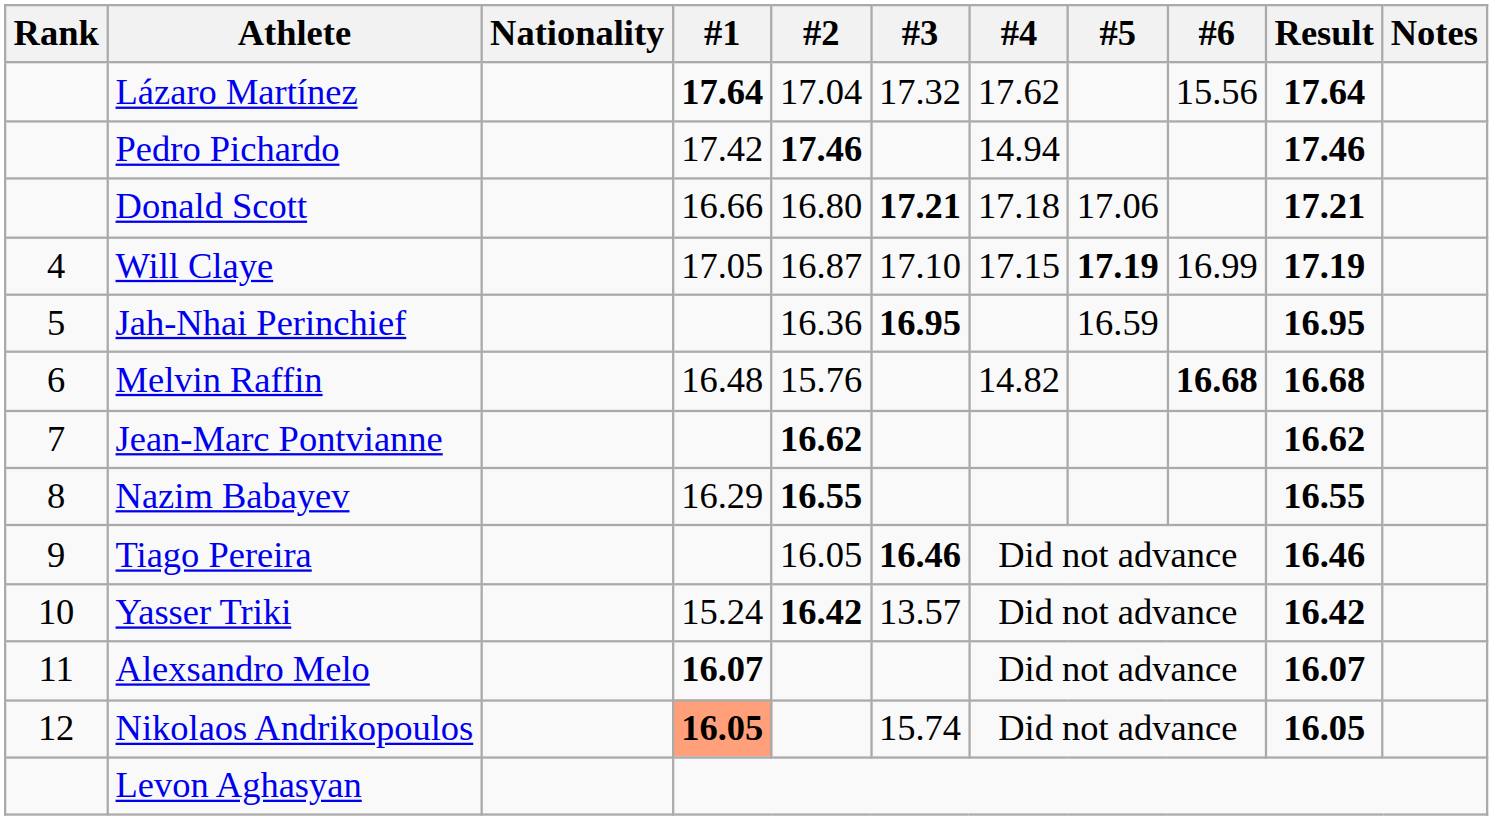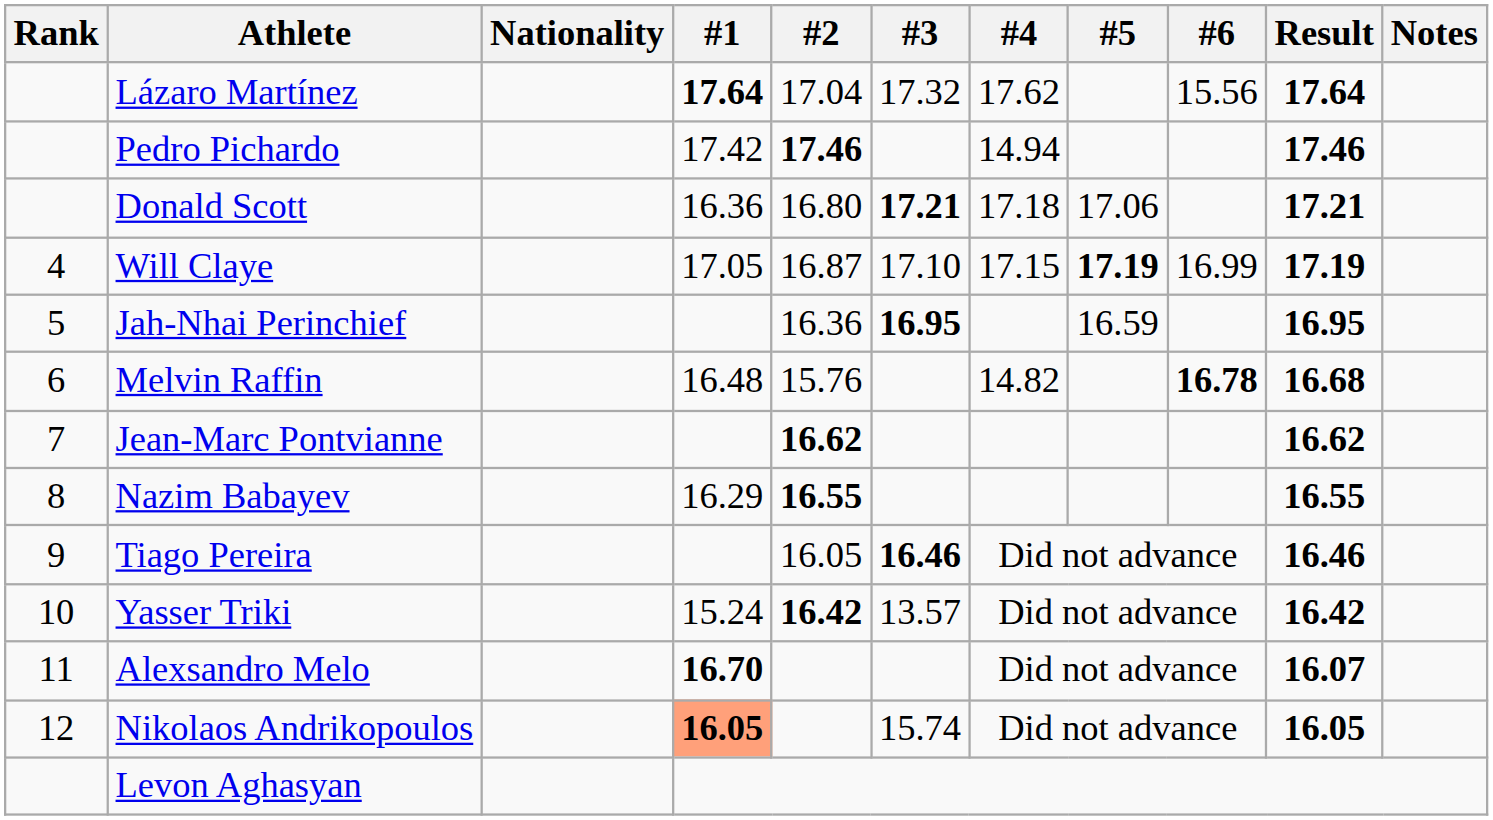Donald Scott | #1: 16.66 -> 16.36
Melvin Raffin | #6: 16.68 -> 16.78
Alexsandro Melo | #1: 16.07 -> 16.70
